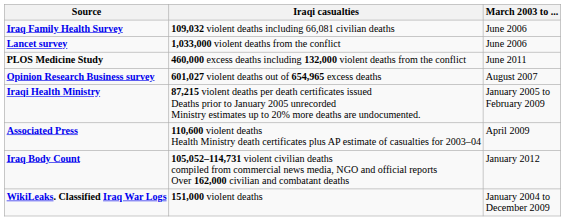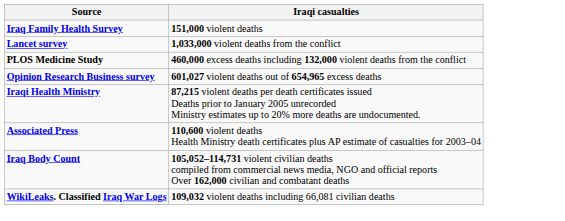- column: March 2003 to ... | June 2006 | June 2006 | June 2011 | August 2007 | January 2005 to February 2009 | April 2009 | January 2012 | January 2004 to December 2009
Iraq Family Health Survey | Iraqi casualties: 109,032 violent deaths including 66,081 civilian deaths -> 151,000 violent deaths
WikiLeaks. Classified Iraq War Logs | Iraqi casualties: 151,000 violent deaths -> 109,032 violent deaths including 66,081 civilian deaths
